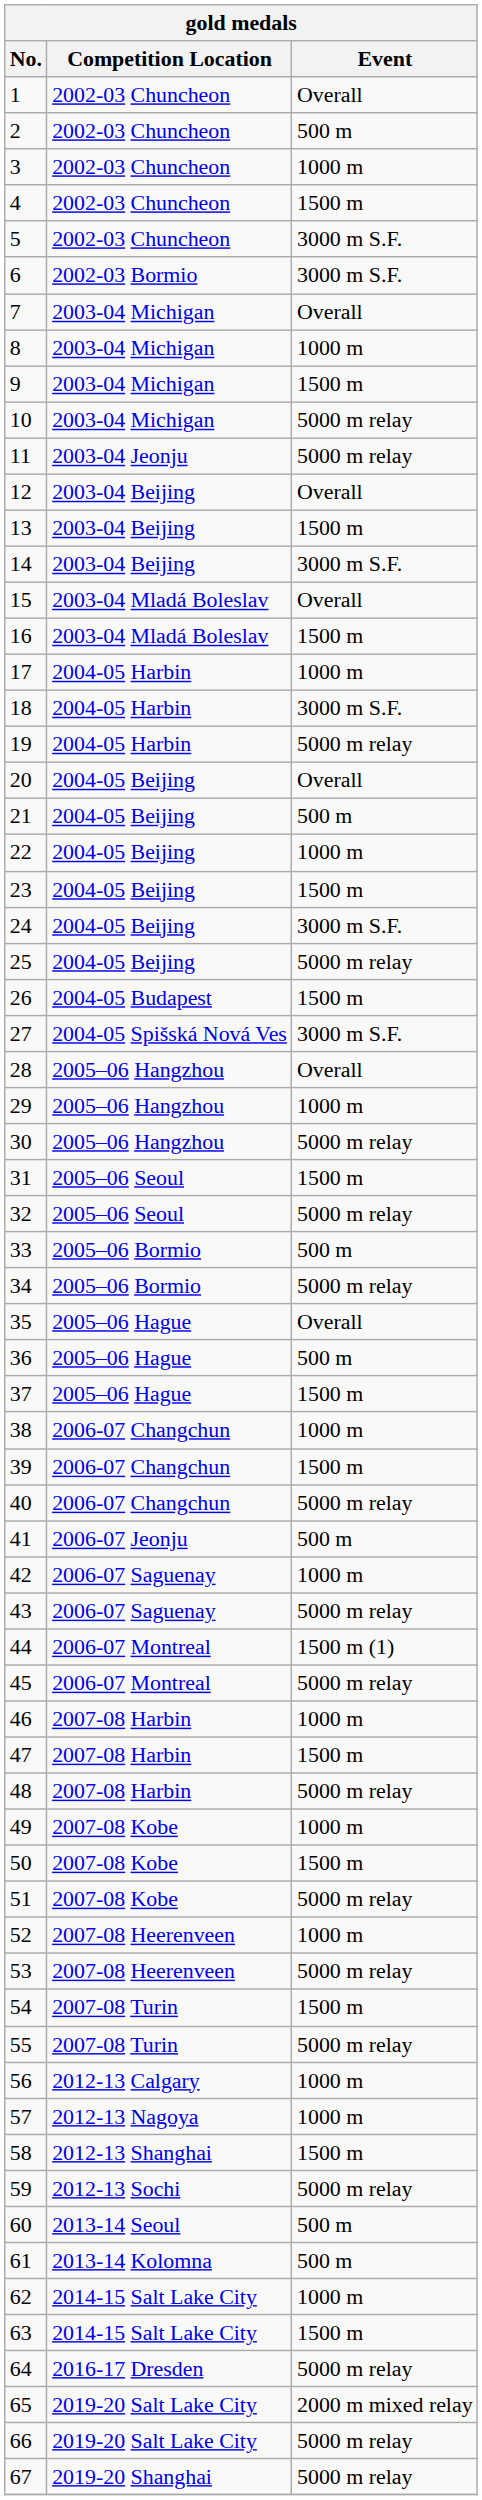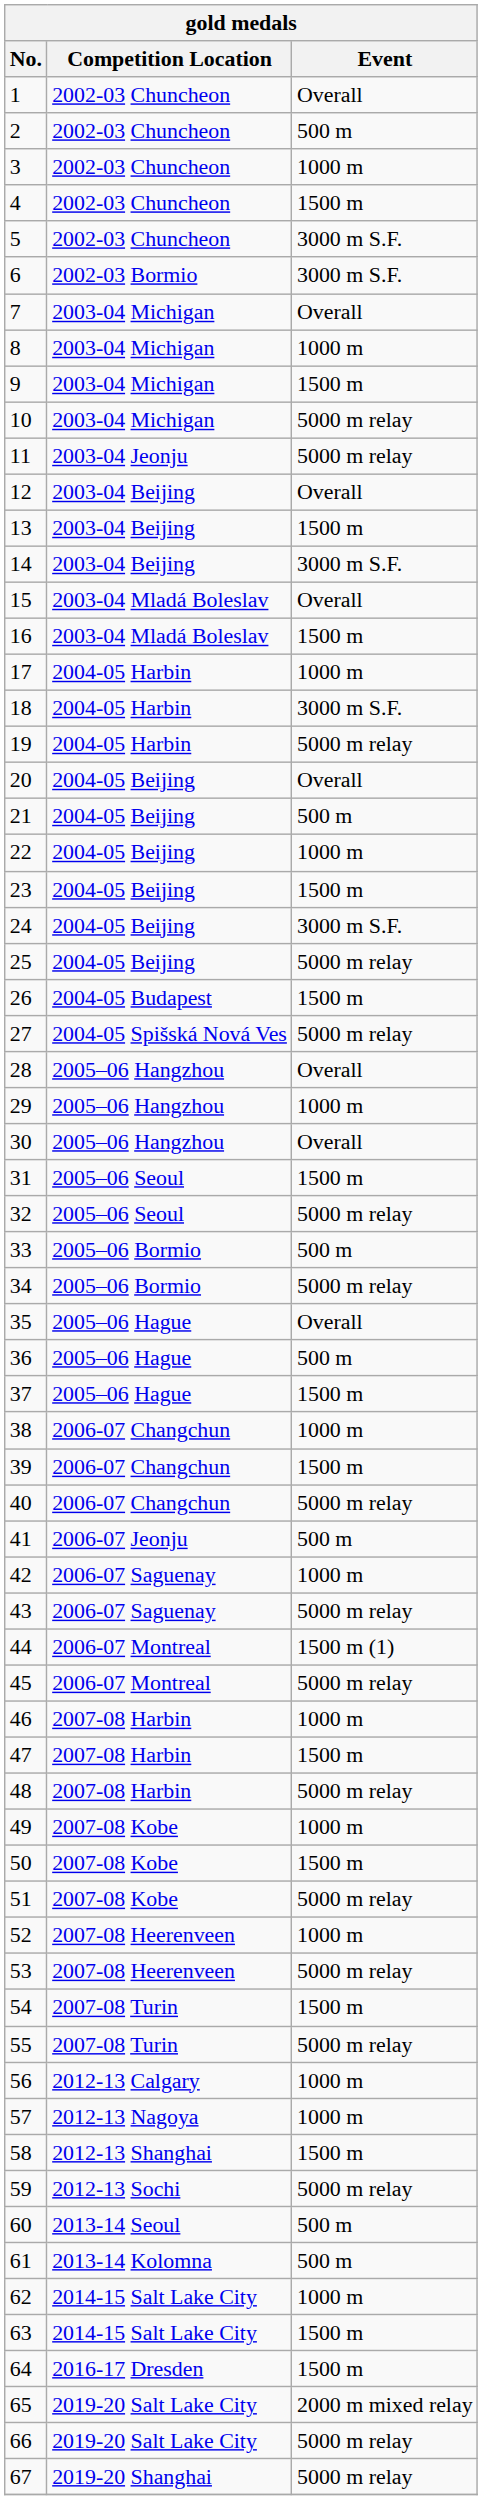27 | Event: 3000 m S.F. -> 5000 m relay
30 | Event: 5000 m relay -> Overall
64 | Event: 5000 m relay -> 1500 m
